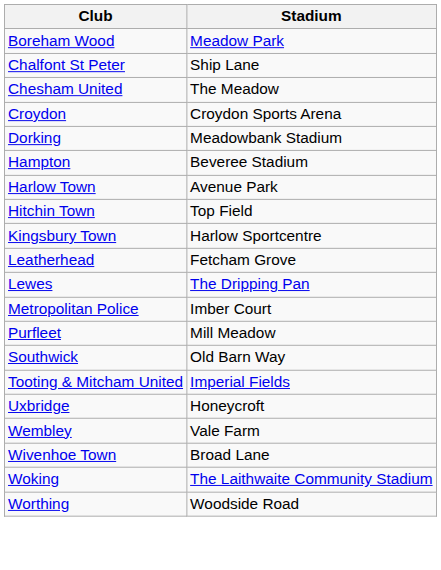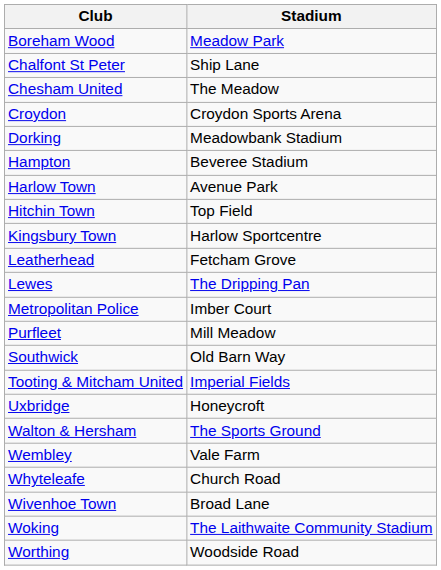+ row: Walton & Hersham | The Sports Ground
+ row: Whyteleafe | Church Road
